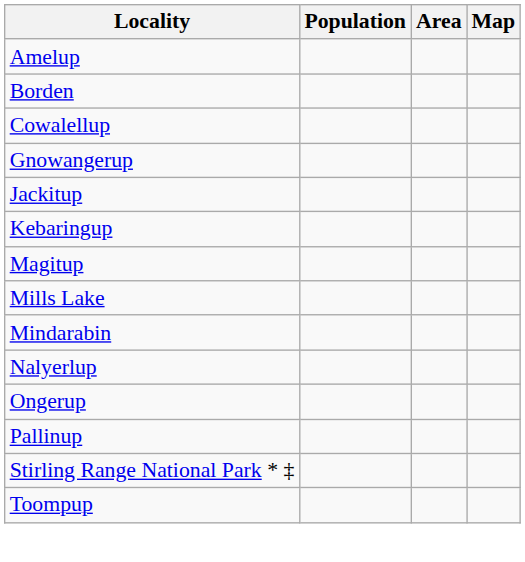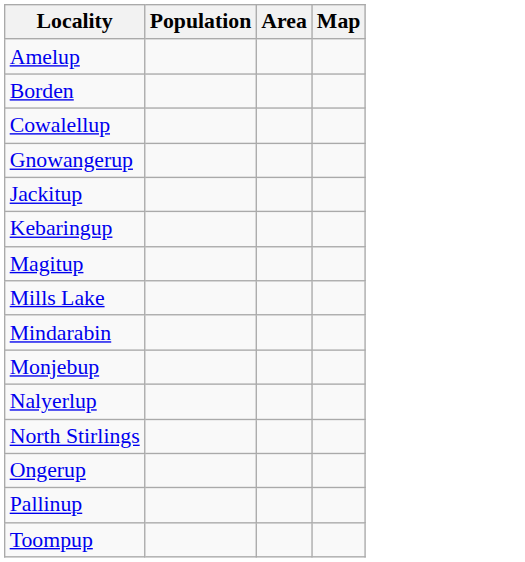+ row: Monjebup
+ row: North Stirlings
- row: Stirling Range National Park * ‡
